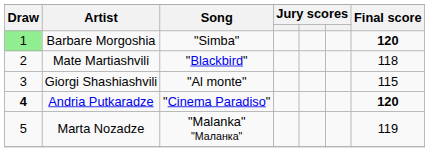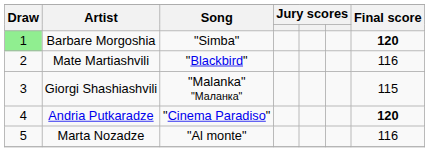Mate Martiashvili | Final score: 118 -> 116
Giorgi Shashiashvili | Song: "Al monte" -> "Malanka" "Маланка"
Andria Putkaradze | Draw: bold -> normal
Marta Nozadze | Song: "Malanka" "Маланка" -> "Al monte"
Marta Nozadze | Final score: 119 -> 116
